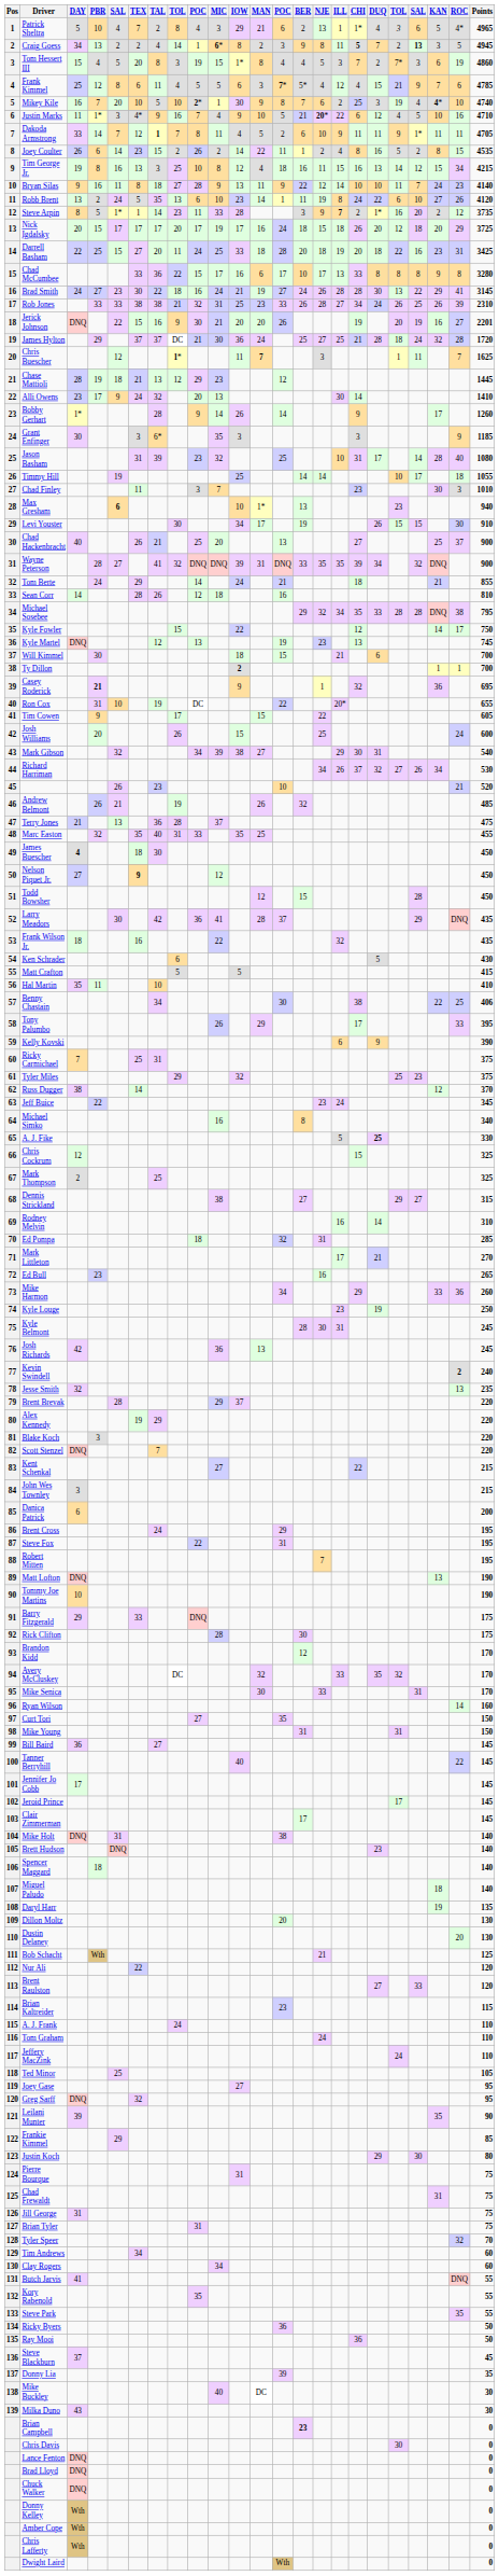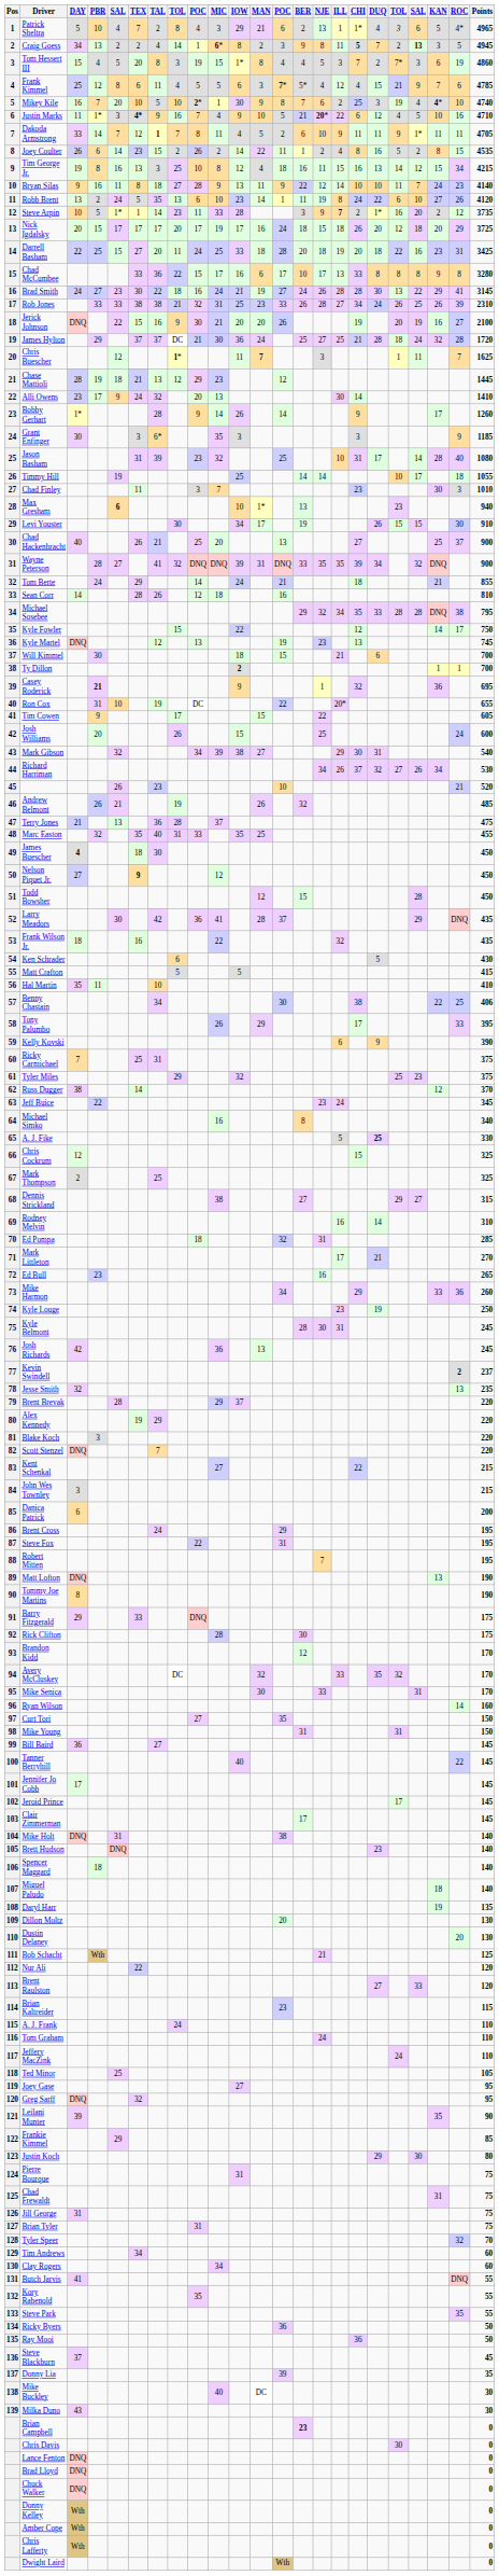Justin Marks | TEX: normal -> bold
Steve Arpin | DAY: 8 -> 10
Jerick Johnson | Points: 2201 -> 2100
Kevin Swindell | Points: 240 -> 237
Tommy Joe Martins | DAY: 10 -> 8
